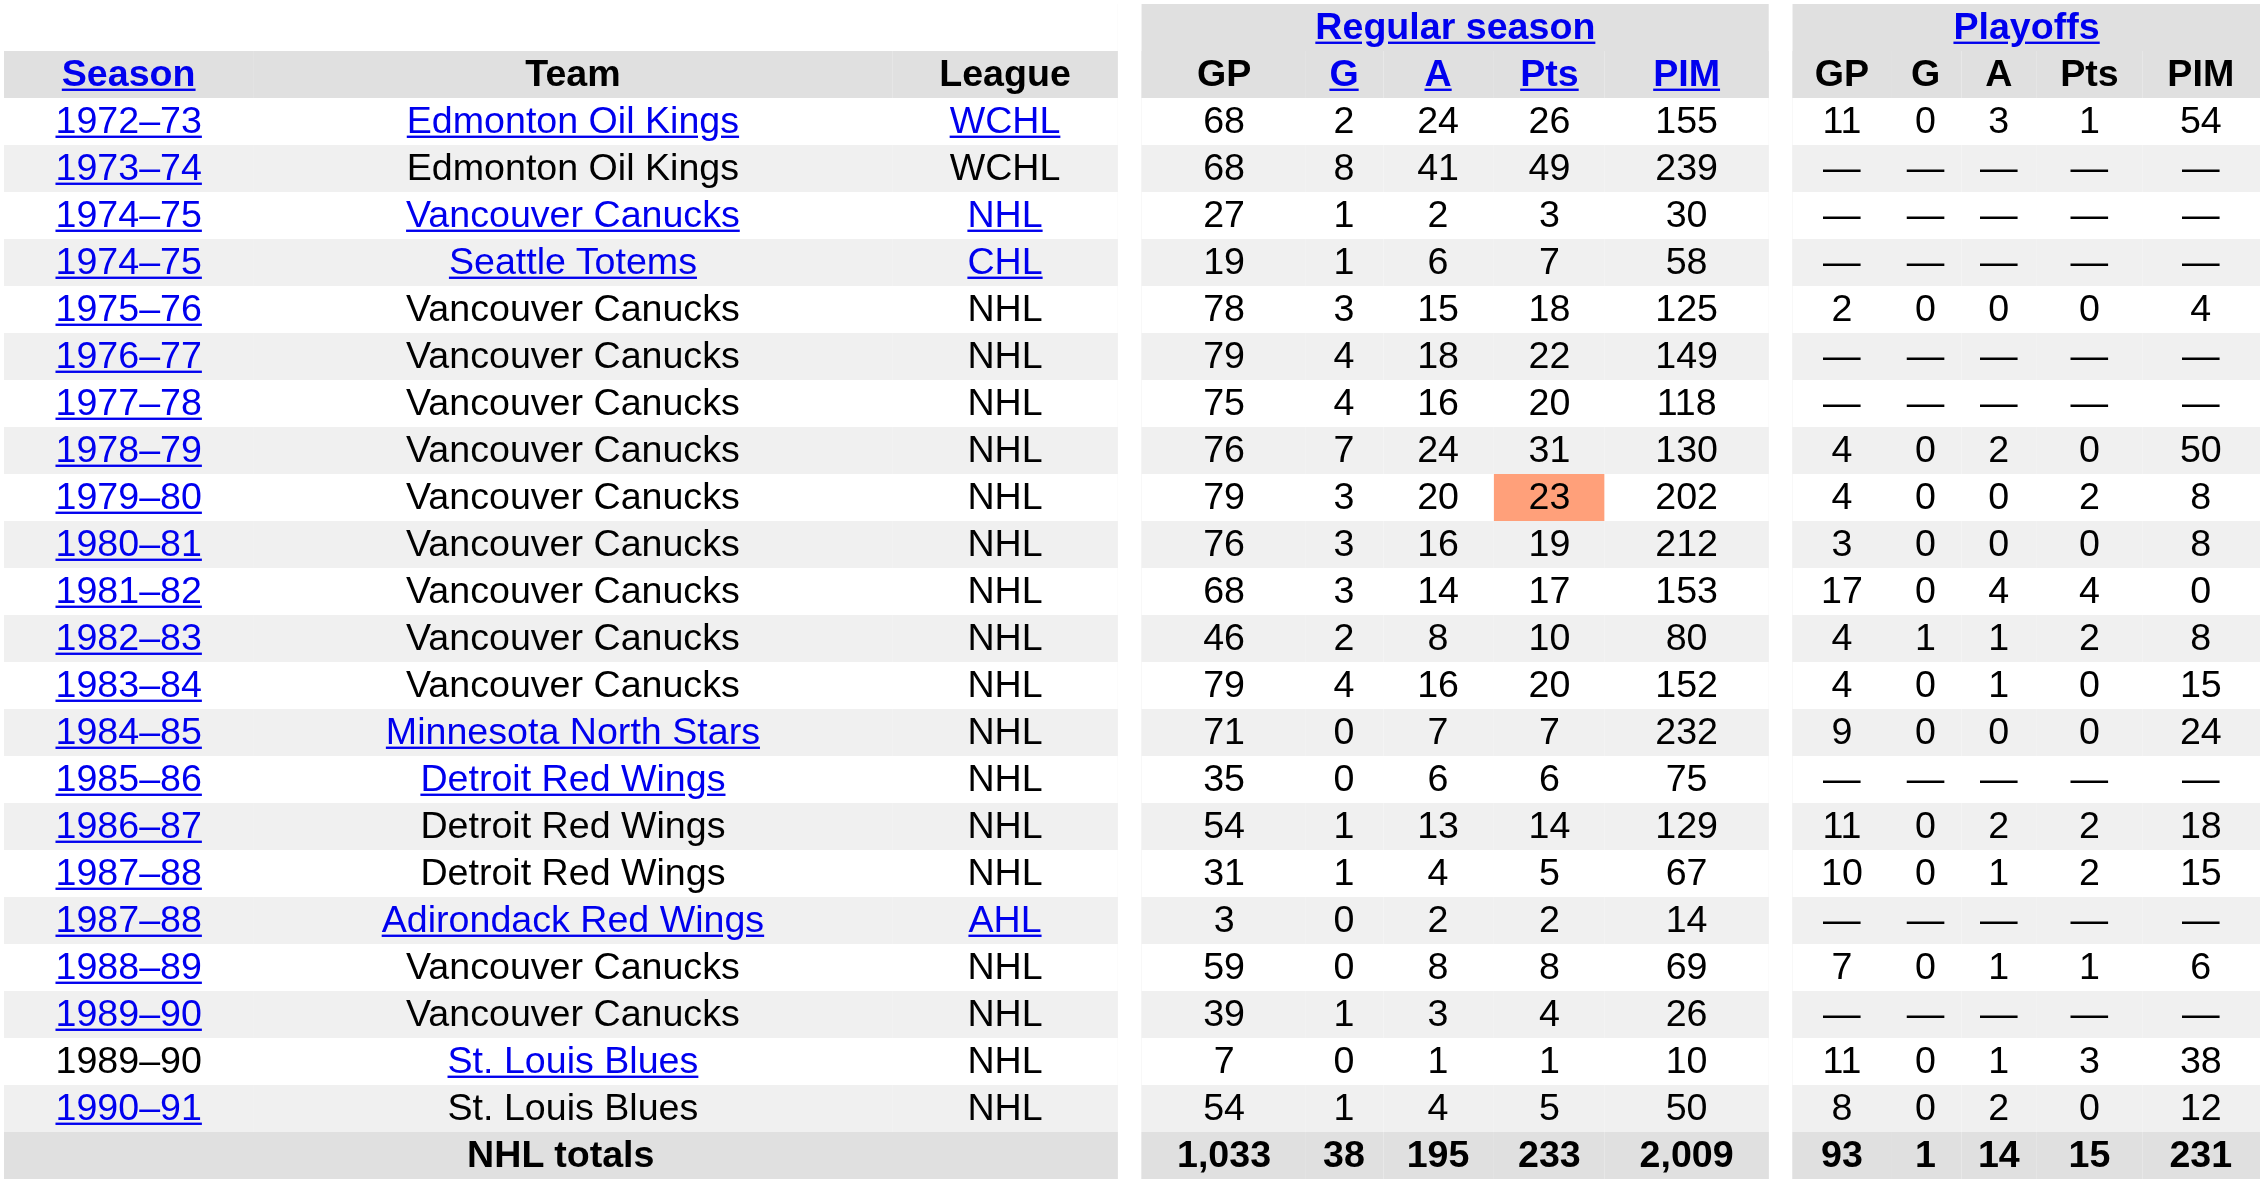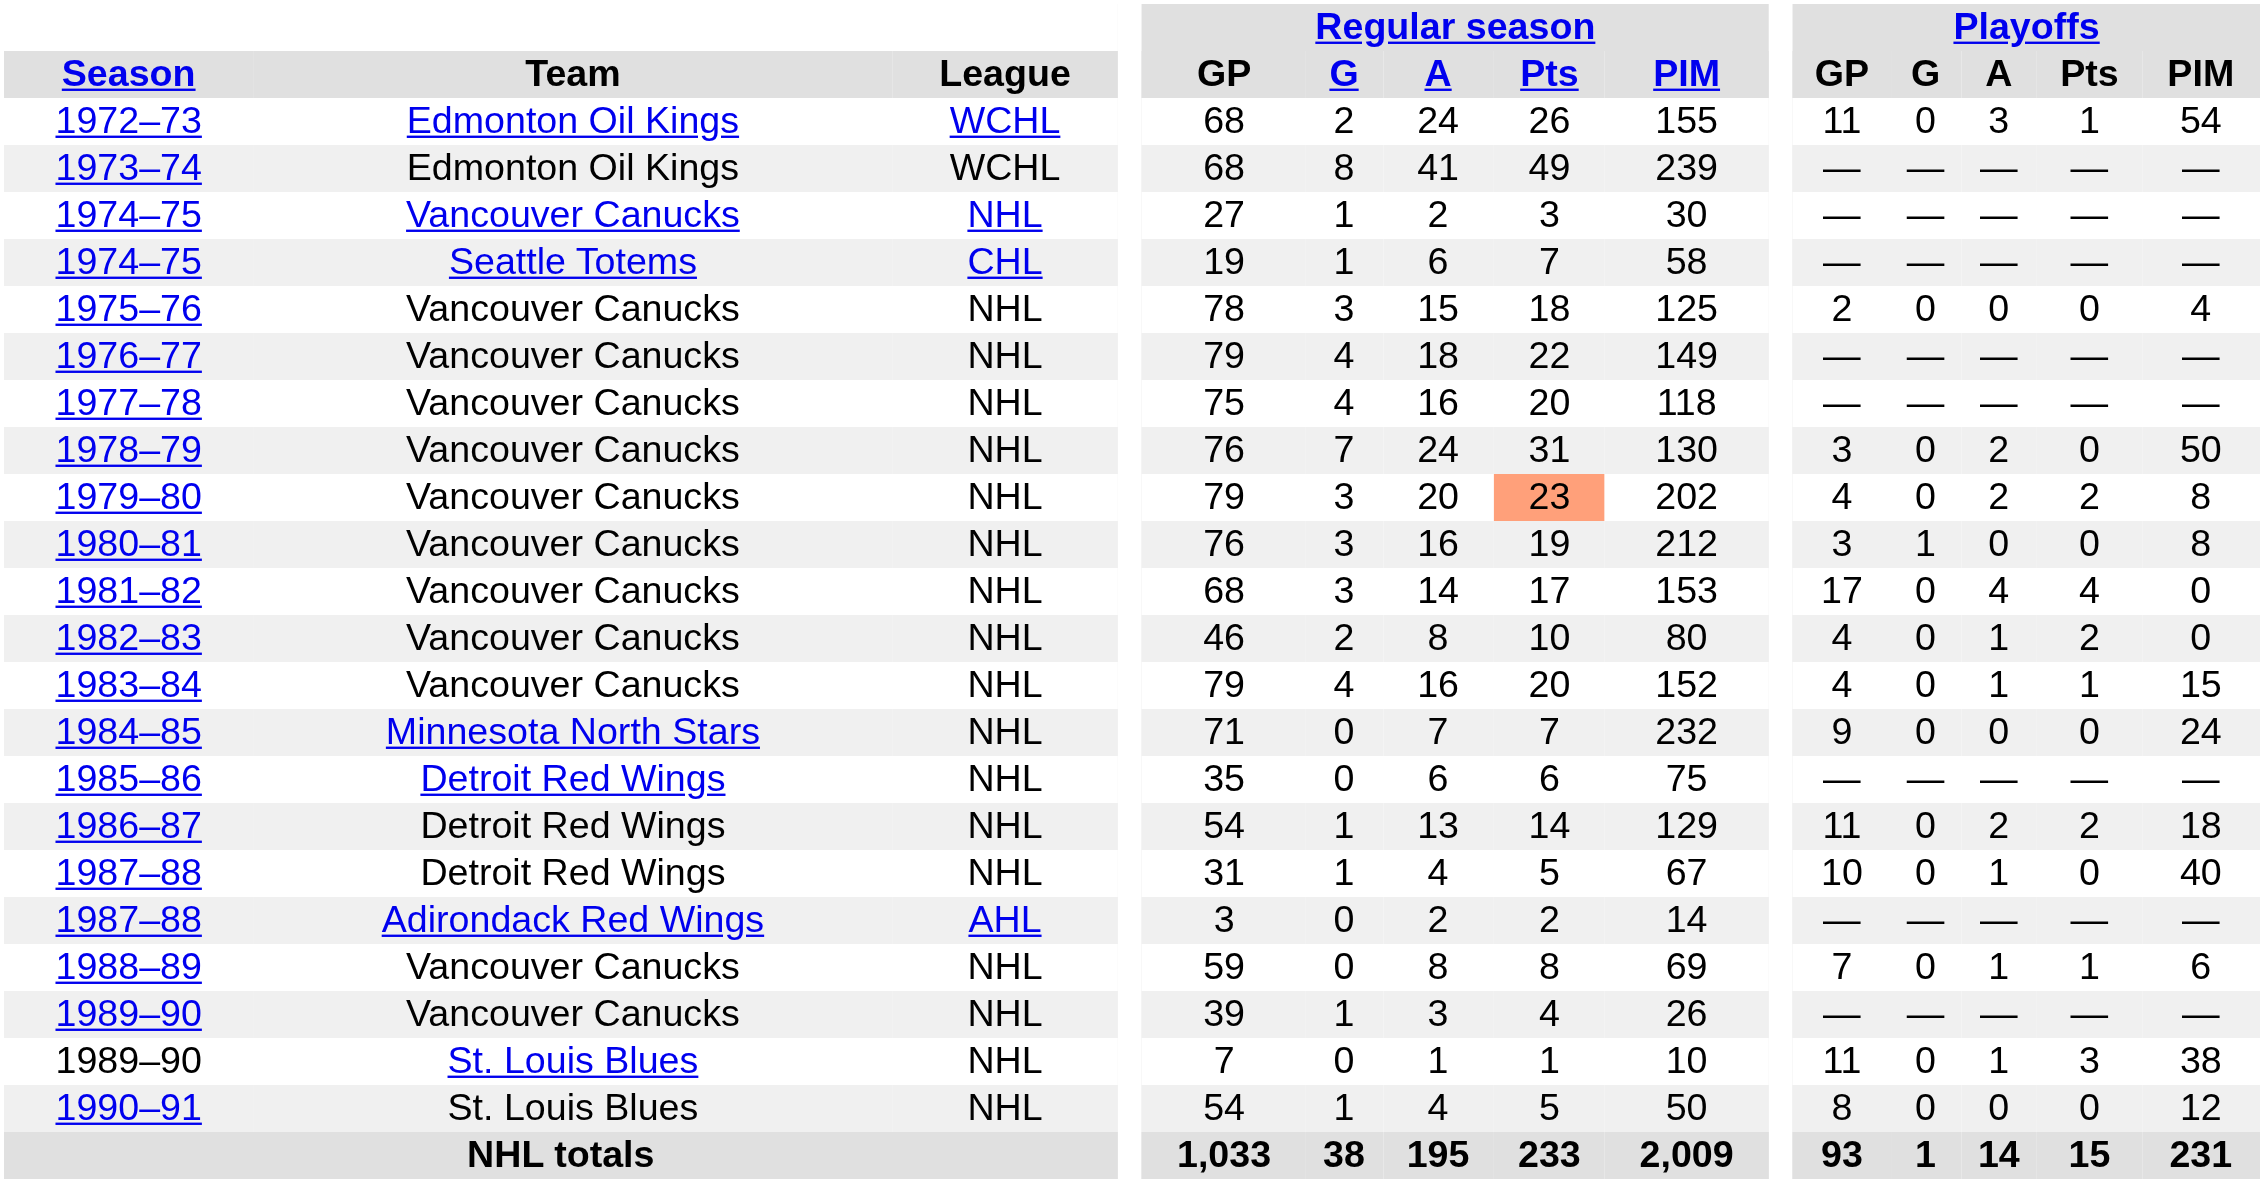1978–79 | Playoffs / GP: 4 -> 3
1979–80 | Playoffs / A: 0 -> 2
1980–81 | Playoffs / G: 0 -> 1
1982–83 | Playoffs / G: 1 -> 0
1982–83 | Playoffs / PIM: 8 -> 0
1983–84 | Playoffs / Pts: 0 -> 1
1987–88 / Detroit Red Wings | Playoffs / Pts: 2 -> 0
1987–88 / Detroit Red Wings | Playoffs / PIM: 15 -> 40
1990–91 | Playoffs / A: 2 -> 0
